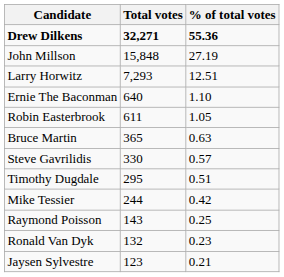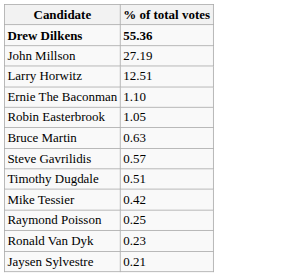- column: Total votes | 32,271 | 15,848 | 7,293 | 640 | 611 | 365 | 330 | 295 | 244 | 143 | 132 | 123
